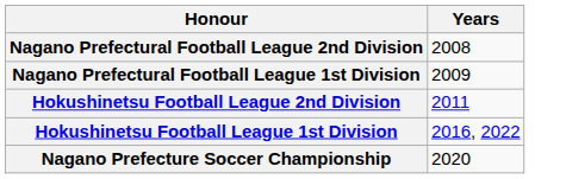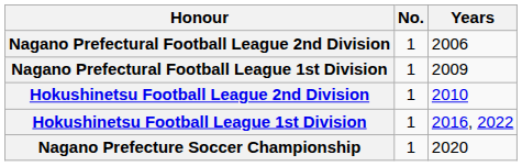+ column: No. | 1 | 1 | 1 | 1 | 1
Nagano Prefectural Football League 2nd Division | Years: 2008 -> 2006
Hokushinetsu Football League 2nd Division | Years: 2011 -> 2010
